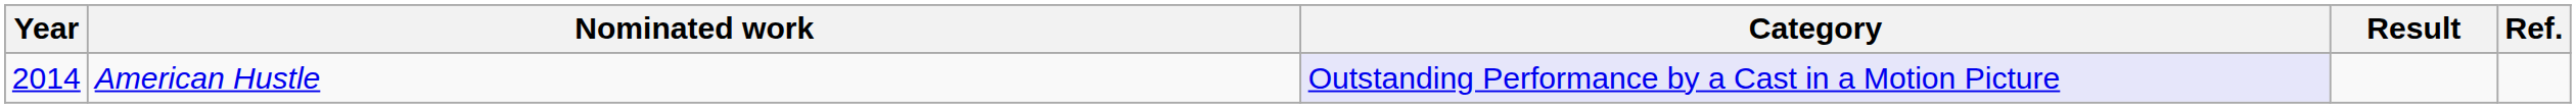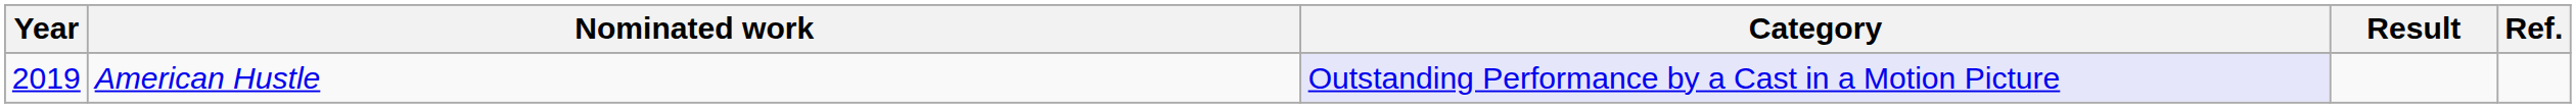American Hustle | Year: 2014 -> 2019
